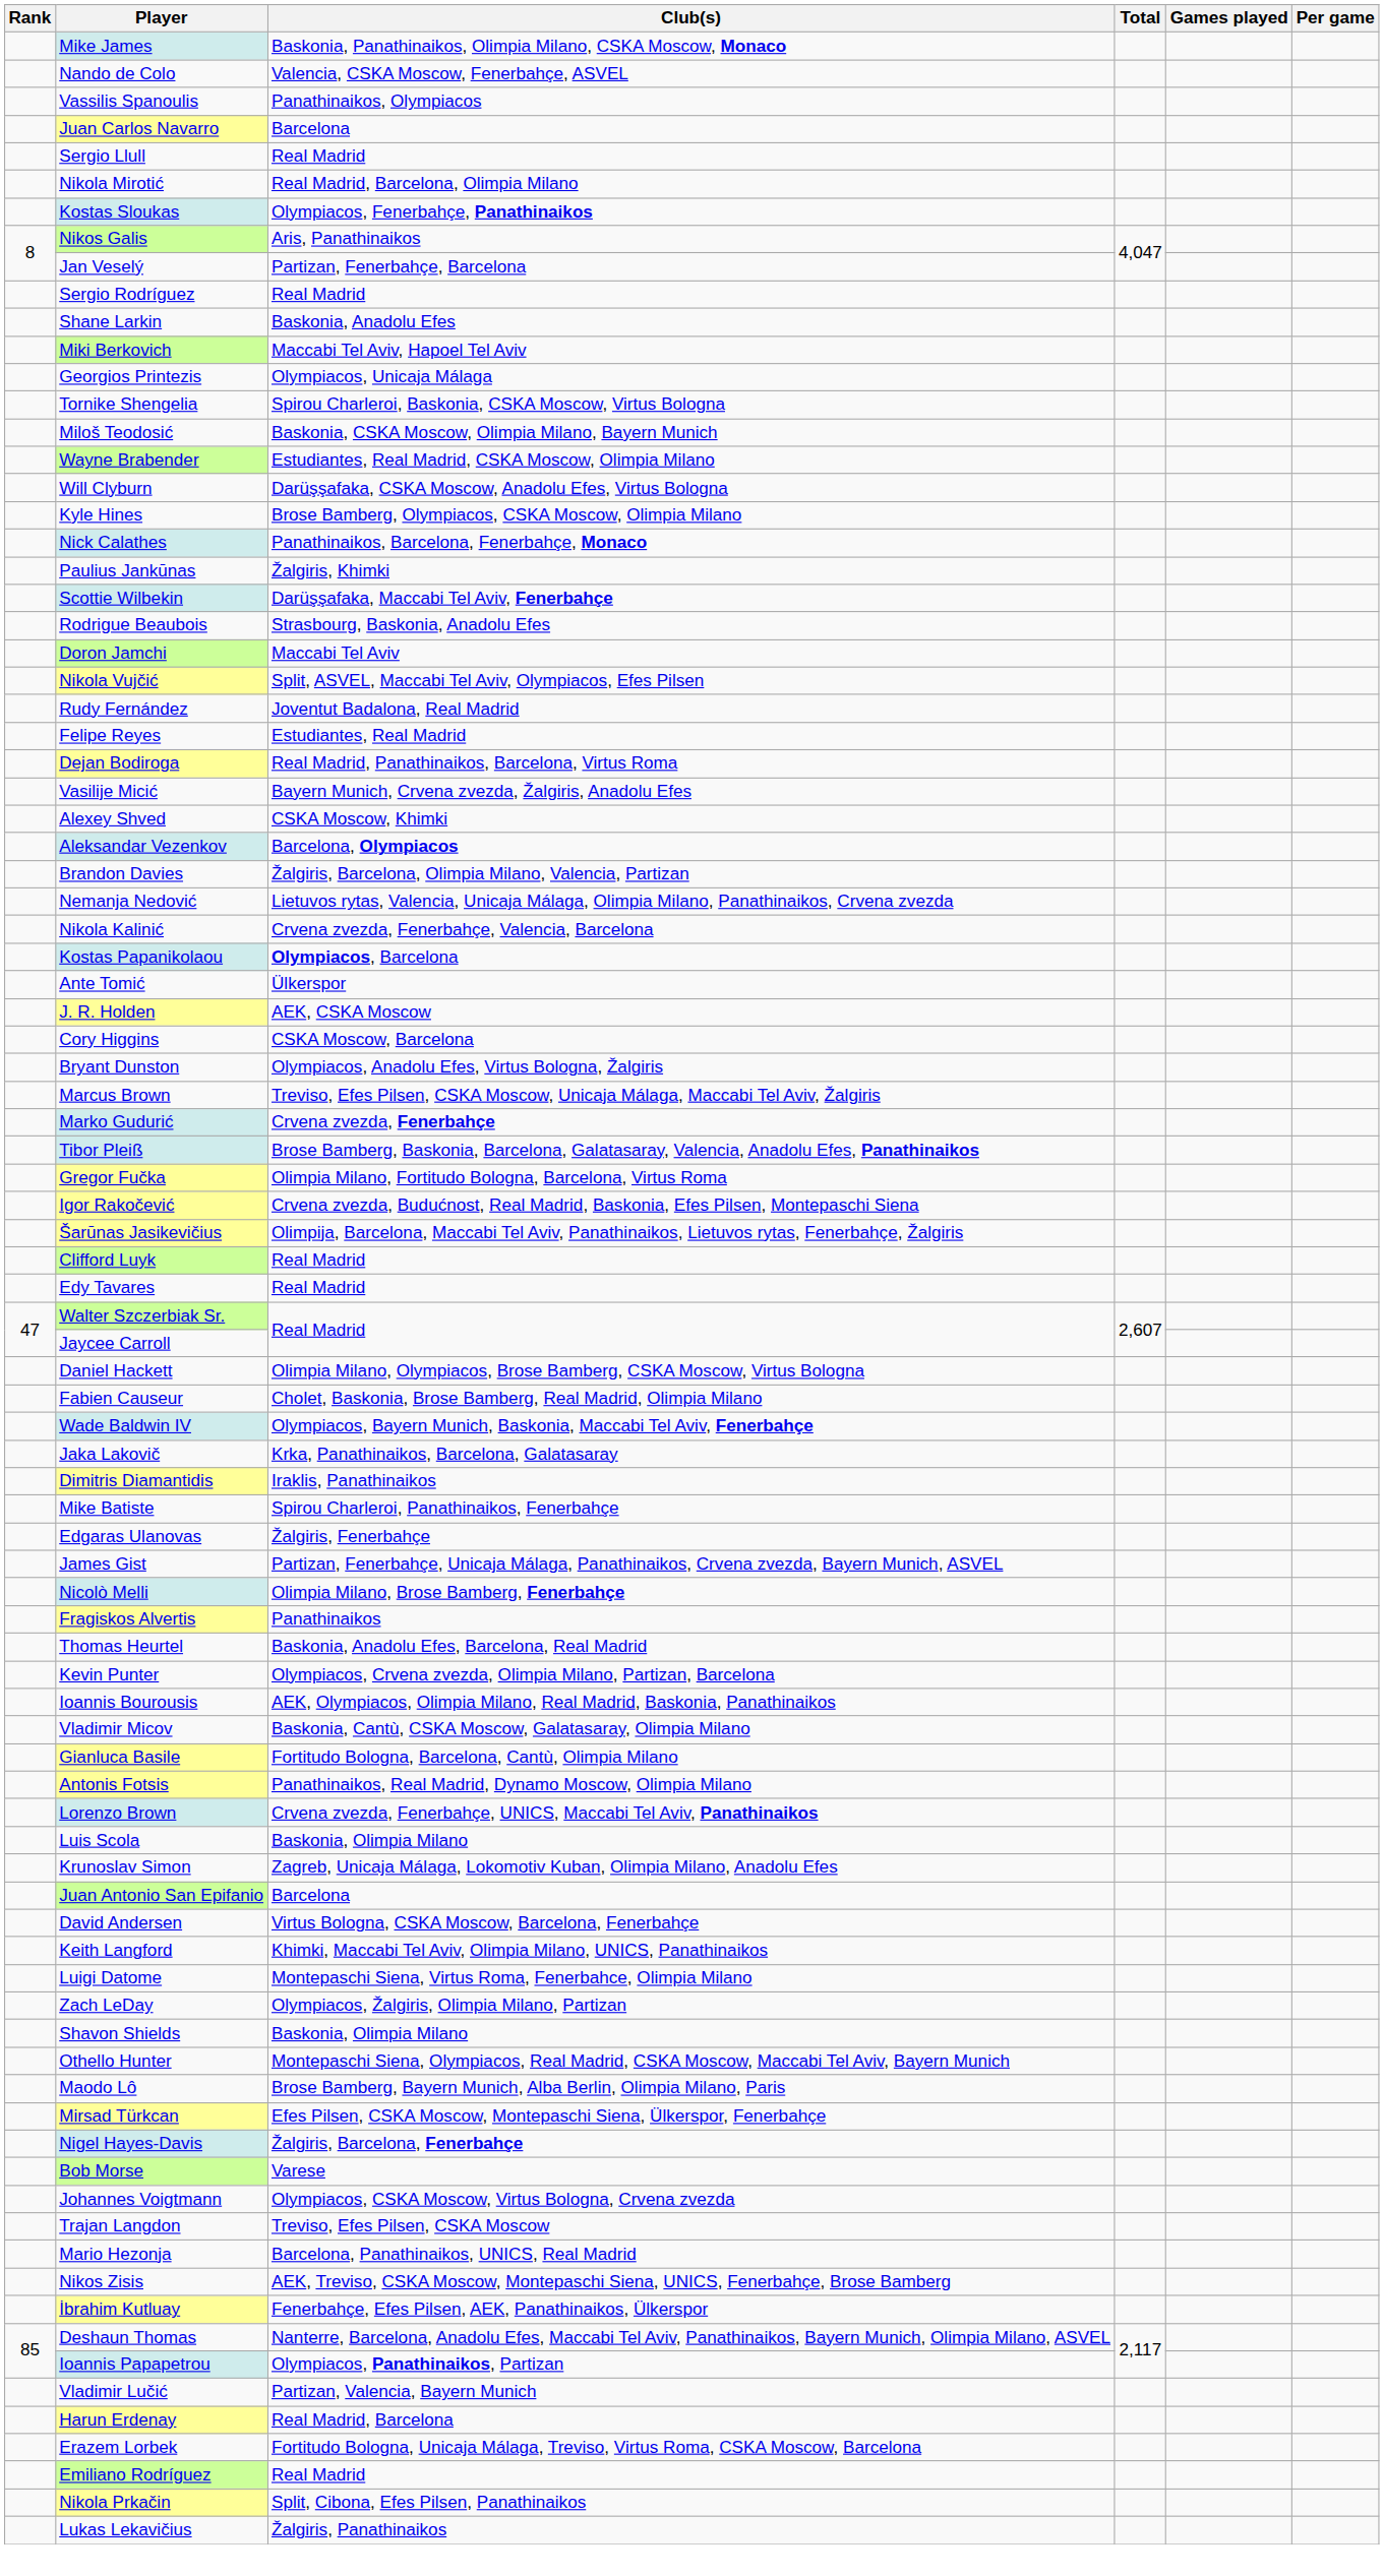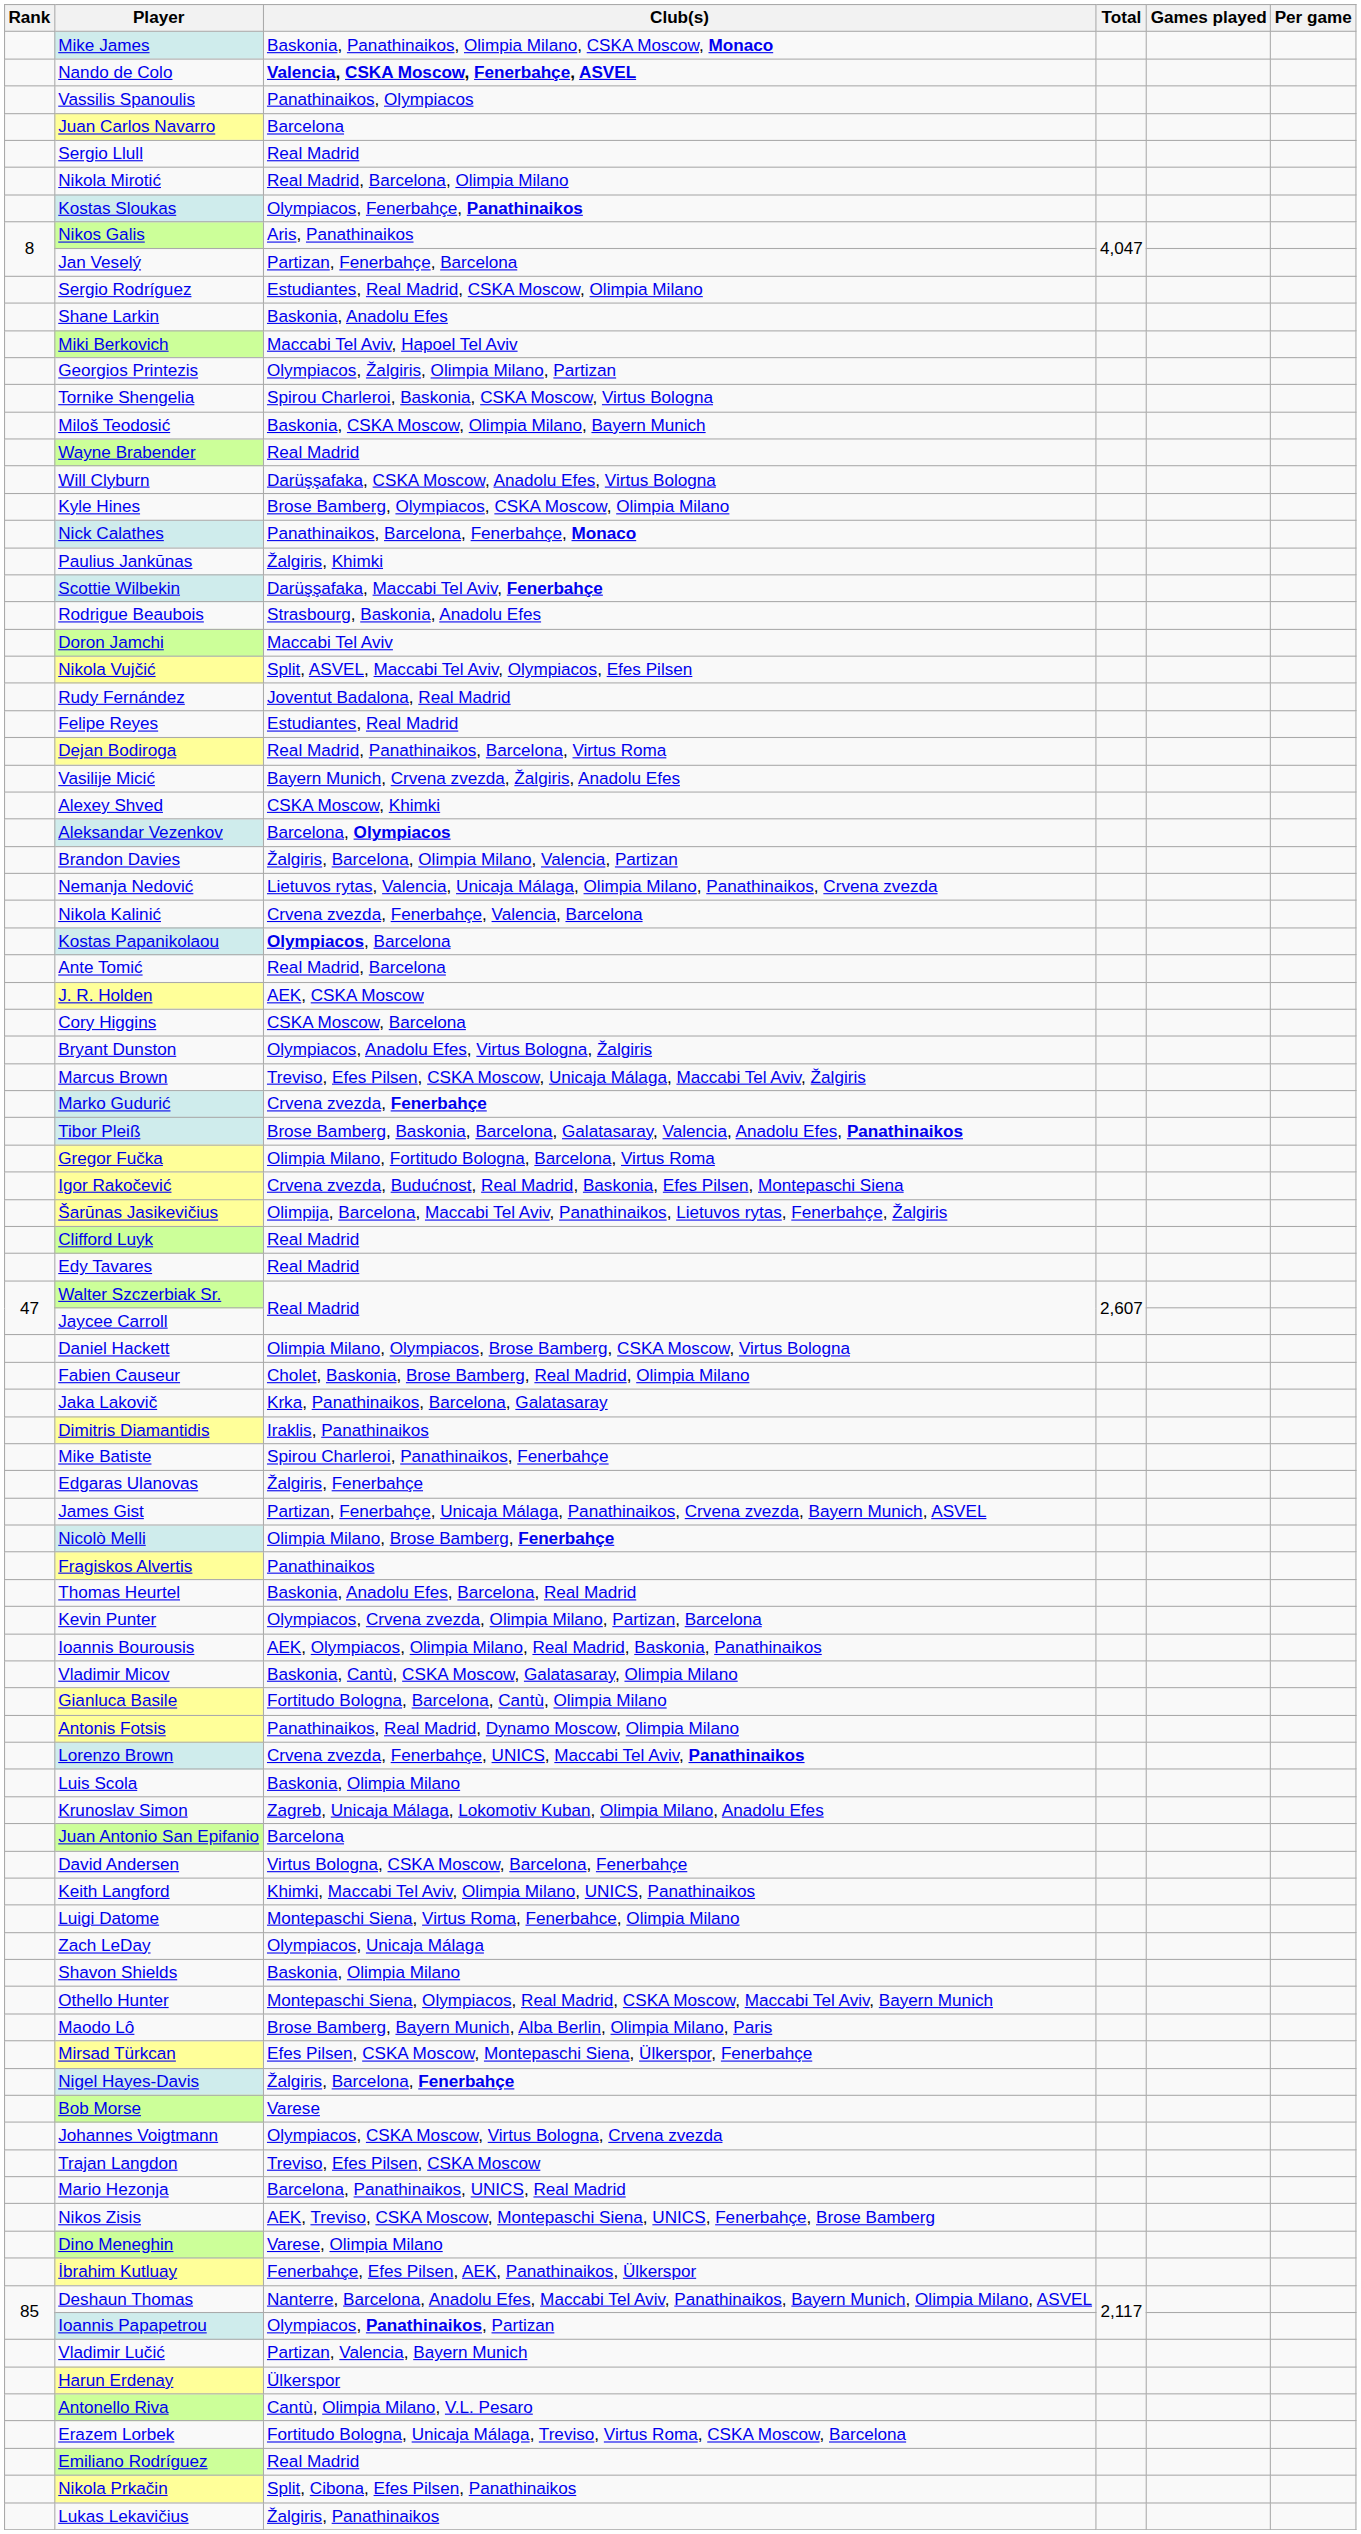Nando de Colo | Club(s): normal -> bold
Sergio Rodríguez | Club(s): Real Madrid -> Estudiantes, Real Madrid, CSKA Moscow, Olimpia Milano
Georgios Printezis | Club(s): Olympiacos, Unicaja Málaga -> Olympiacos, Žalgiris, Olimpia Milano, Partizan
Wayne Brabender | Club(s): Estudiantes, Real Madrid, CSKA Moscow, Olimpia Milano -> Real Madrid
Ante Tomić | Club(s): Ülkerspor -> Real Madrid, Barcelona
- row: Wade Baldwin IV | Olympiacos, Bayern Munich, Baskonia, Maccabi Tel Aviv, Fenerbahçe
Zach LeDay | Club(s): Olympiacos, Žalgiris, Olimpia Milano, Partizan -> Olympiacos, Unicaja Málaga
+ row: Dino Meneghin | Varese, Olimpia Milano
Harun Erdenay | Club(s): Real Madrid, Barcelona -> Ülkerspor
+ row: Antonello Riva | Cantù, Olimpia Milano, V.L. Pesaro
